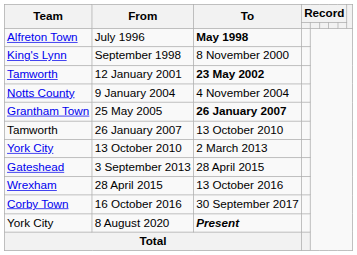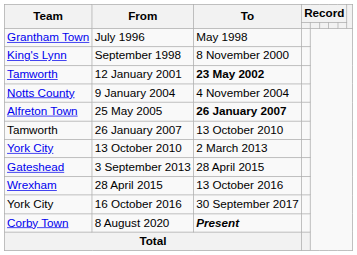July 1996 | Team: Alfreton Town -> Grantham Town
July 1996 | To: bold -> normal
25 May 2005 | Team: Grantham Town -> Alfreton Town
16 October 2016 | Team: Corby Town -> York City
8 August 2020 | Team: York City -> Corby Town
